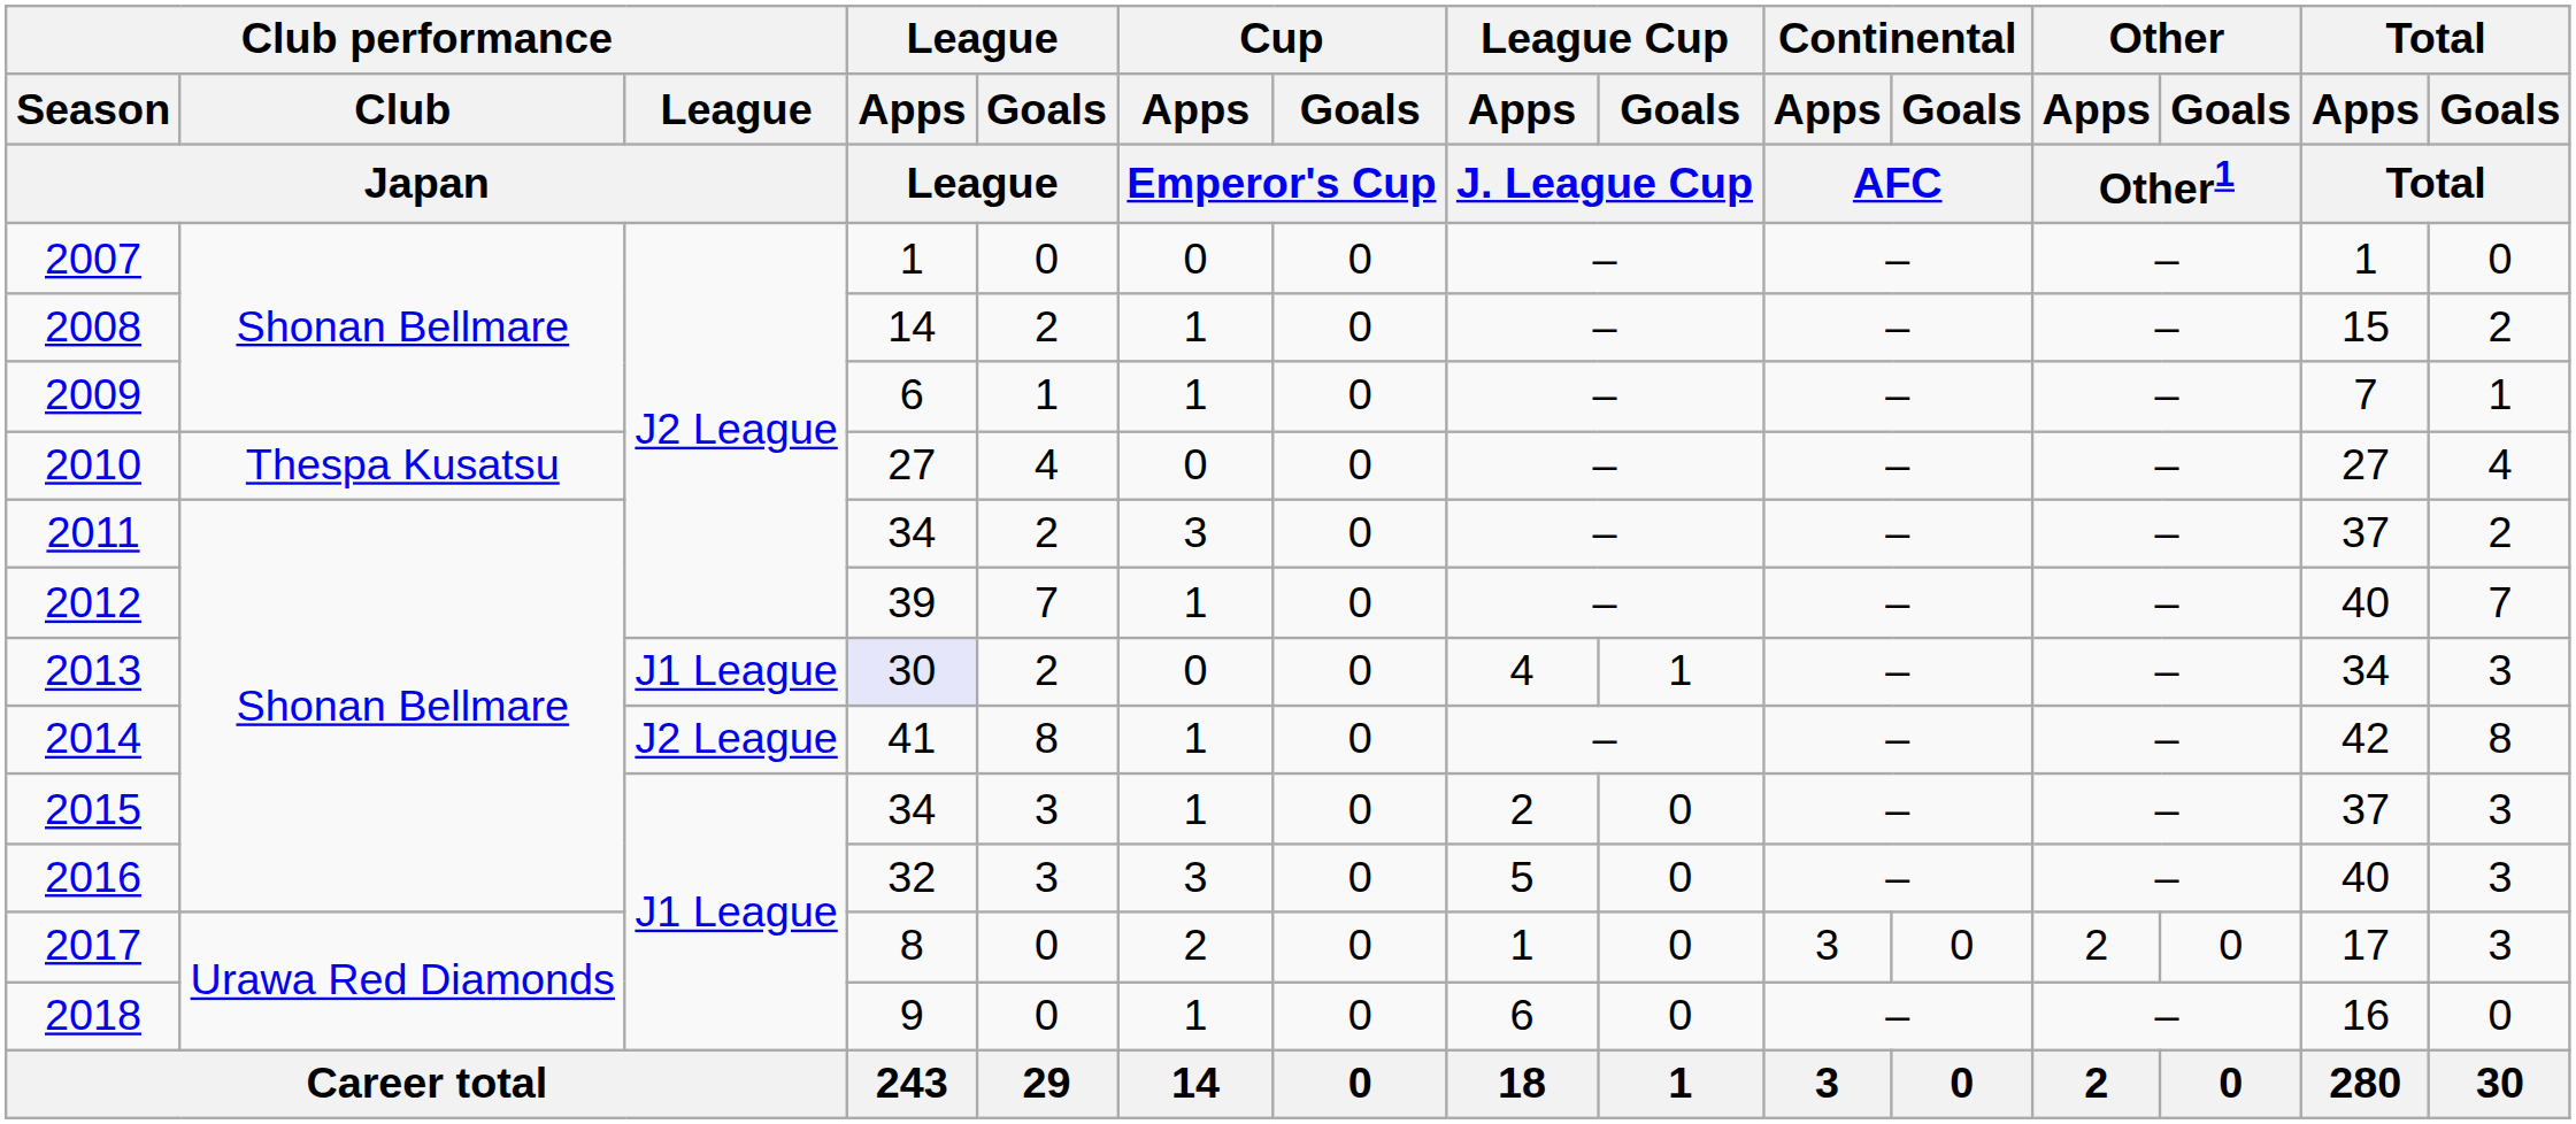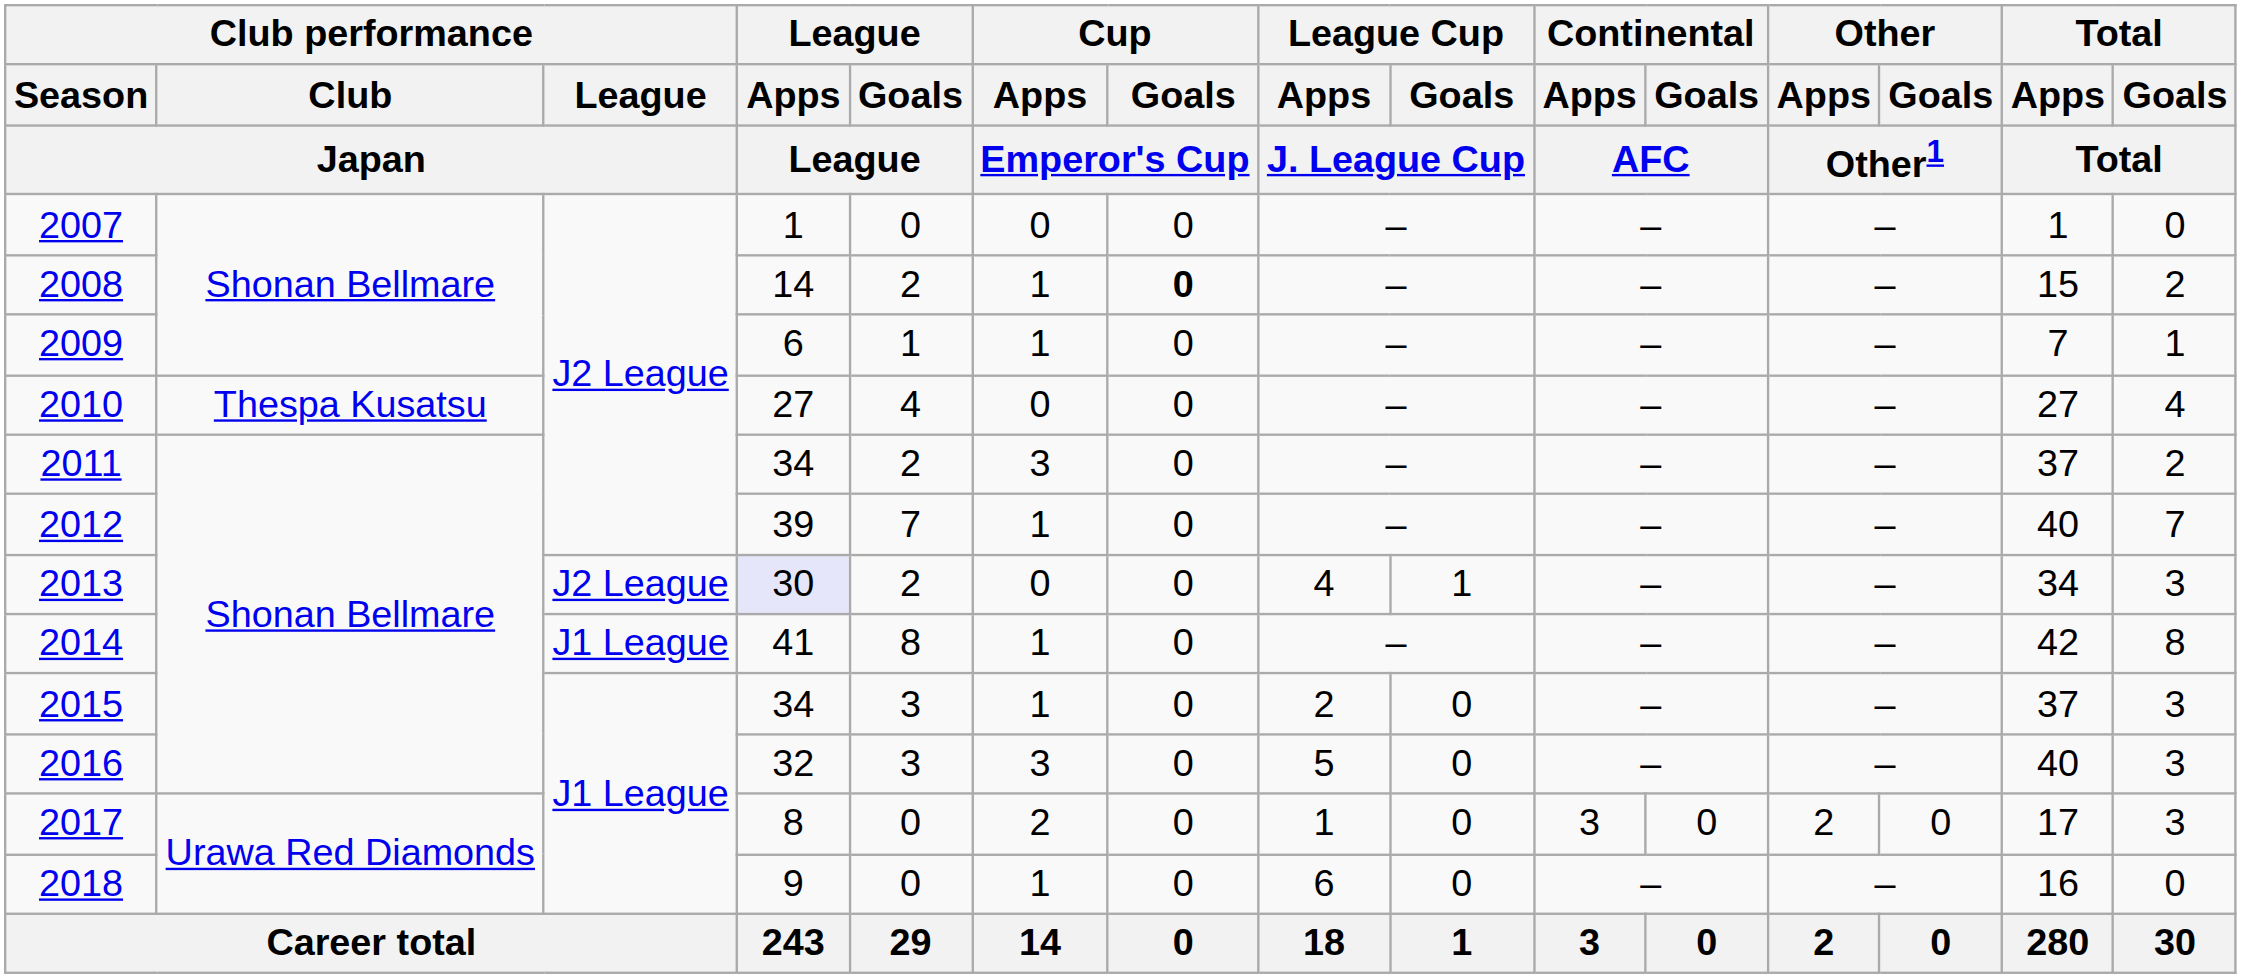2008 | Cup / Goals / Emperor's Cup: normal -> bold
2013 | Club performance / League / Japan: J1 League -> J2 League
2014 | Club performance / League / Japan: J2 League -> J1 League
